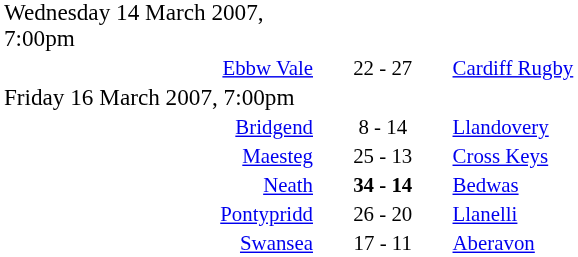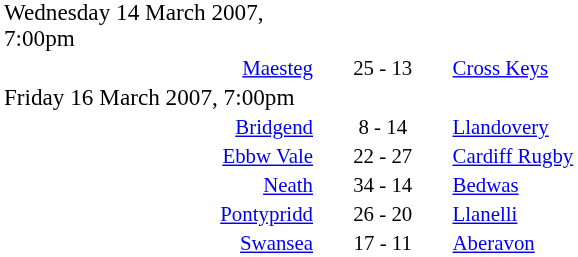rows swapped: Ebbw Vale <-> Maesteg
Neath | column 2: bold -> normal
